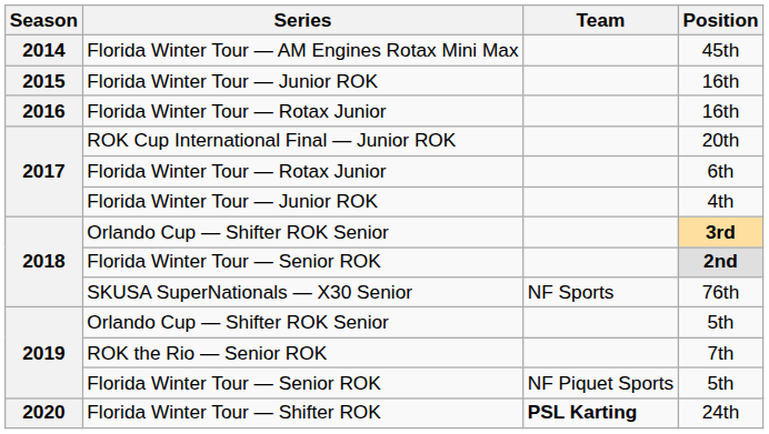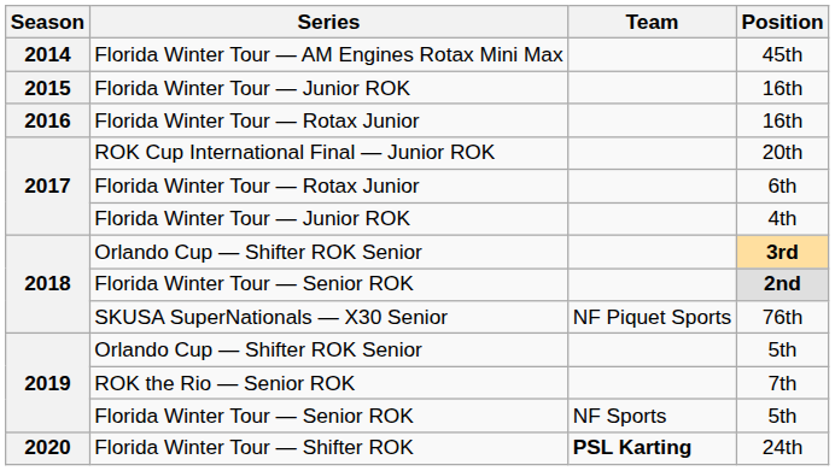76th | Team: NF Sports -> NF Piquet Sports
Florida Winter Tour — Senior ROK / 5th | Team: NF Piquet Sports -> NF Sports
